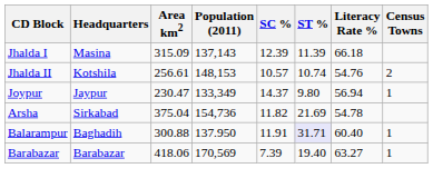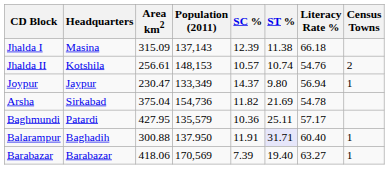Jhalda I | ST %: 11.39 -> 11.38
+ row: Baghmundi | Patardi | 427.95 | 135,579 | 10.36 | 25.11 | 57.17
